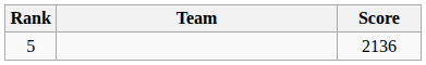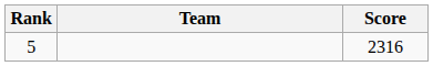5 | Score: 2136 -> 2316
